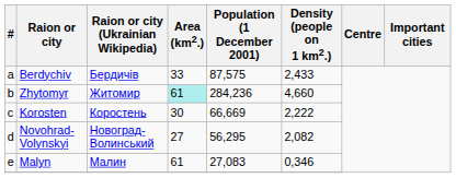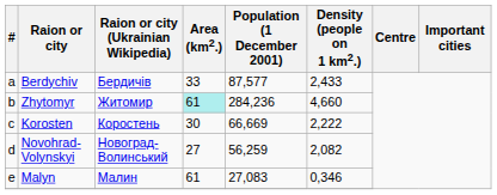Berdychiv | Population (1 December 2001): 87,575 -> 87,577
Novohrad-Volynskyi | Population (1 December 2001): 56,295 -> 56,259
